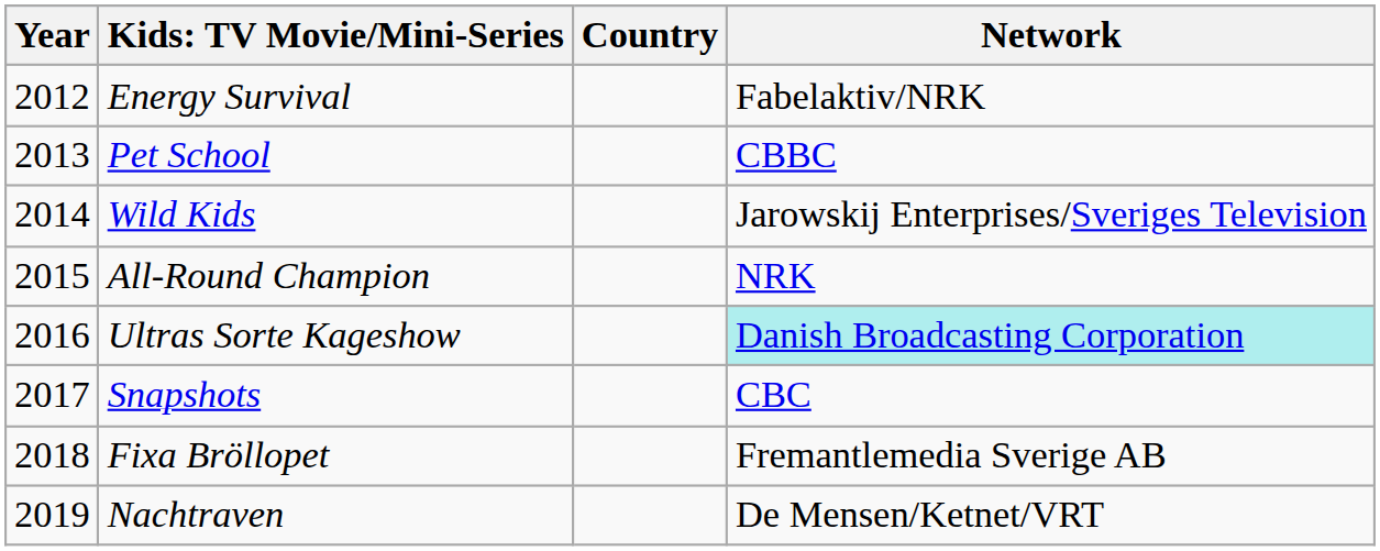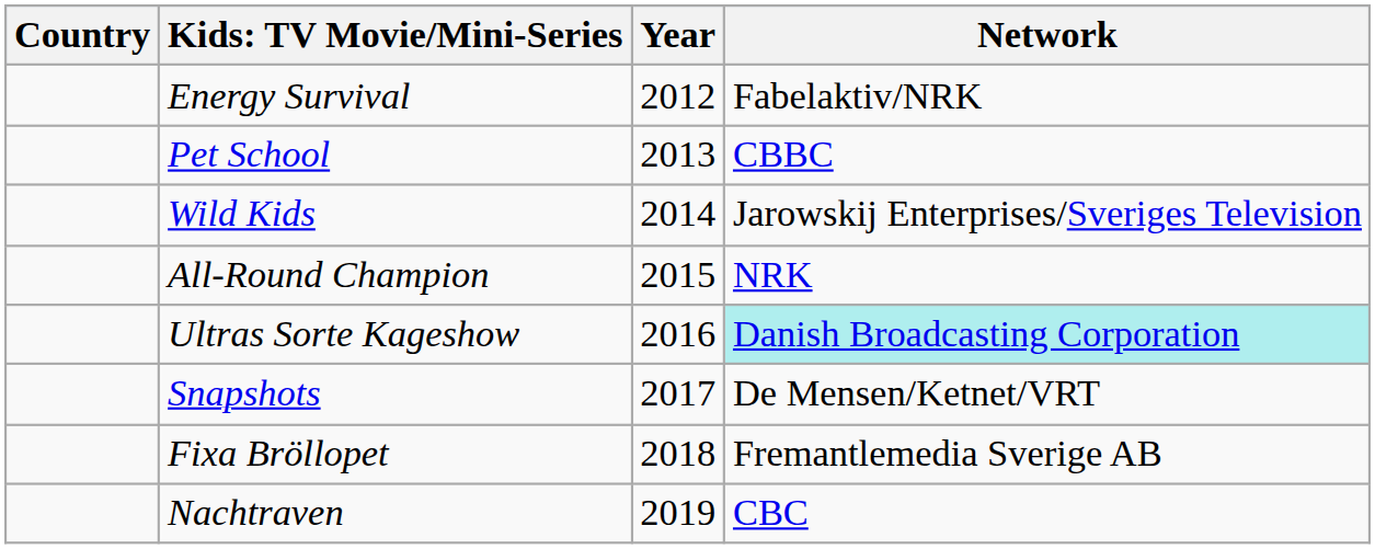columns swapped: Year <-> Country
Snapshots | Network: CBC -> De Mensen/Ketnet/VRT
Nachtraven | Network: De Mensen/Ketnet/VRT -> CBC
